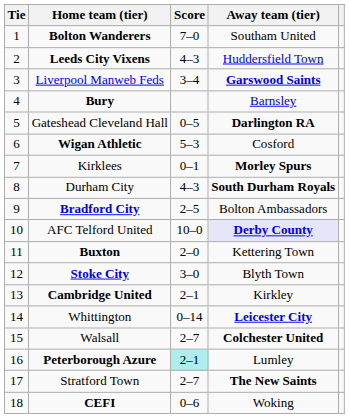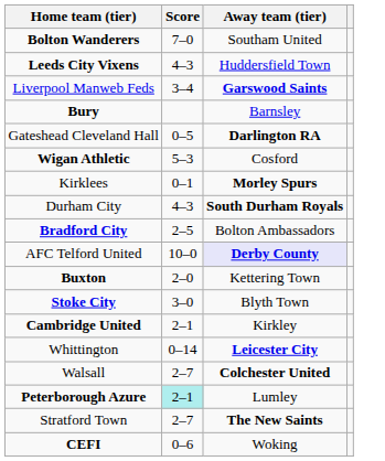- column: Tie | 1 | 2 | 3 | 4 | 5 | 6 | 7 | 8 | 9 | 10 | 11 | 12 | 13 | 14 | 15 | 16 | 17 | 18
